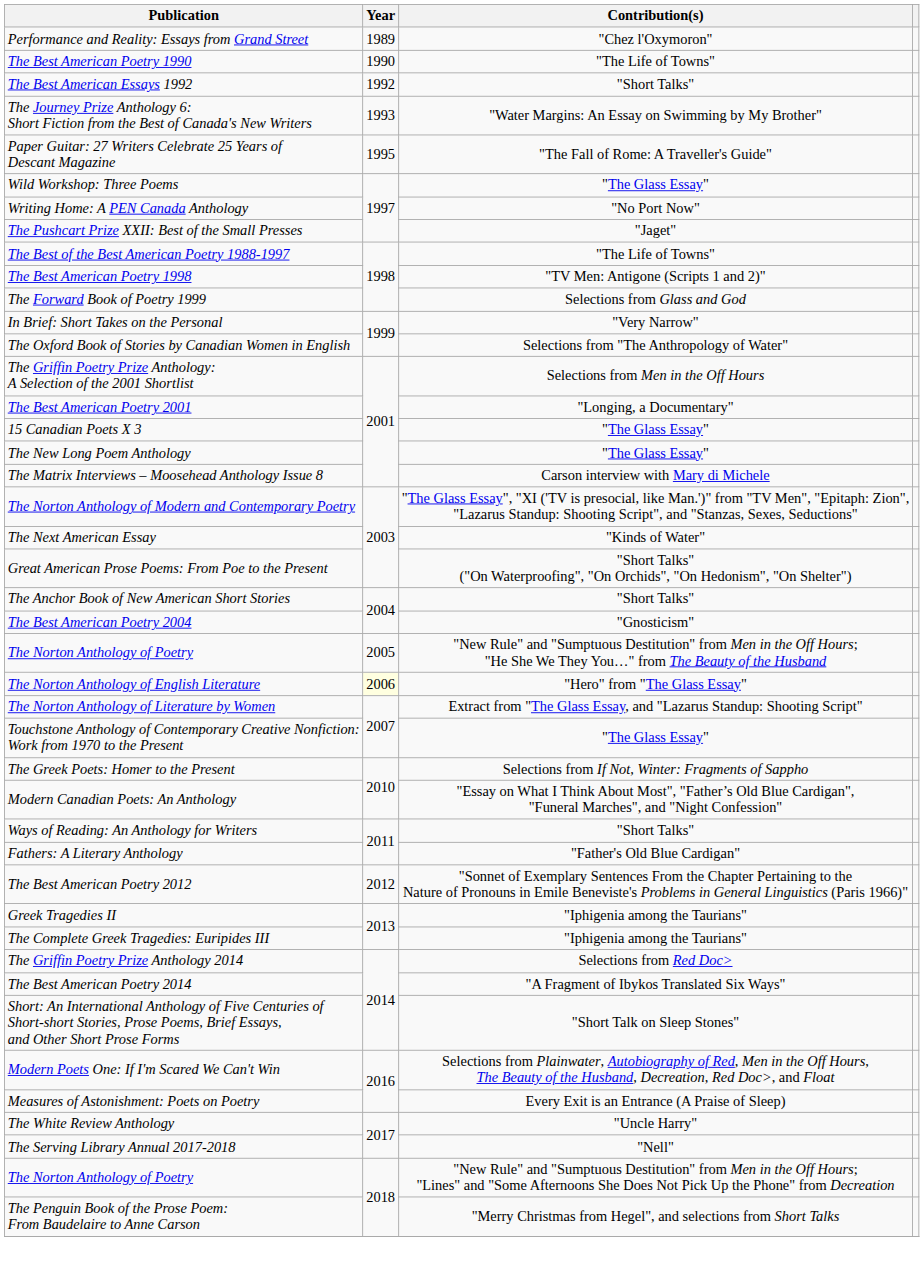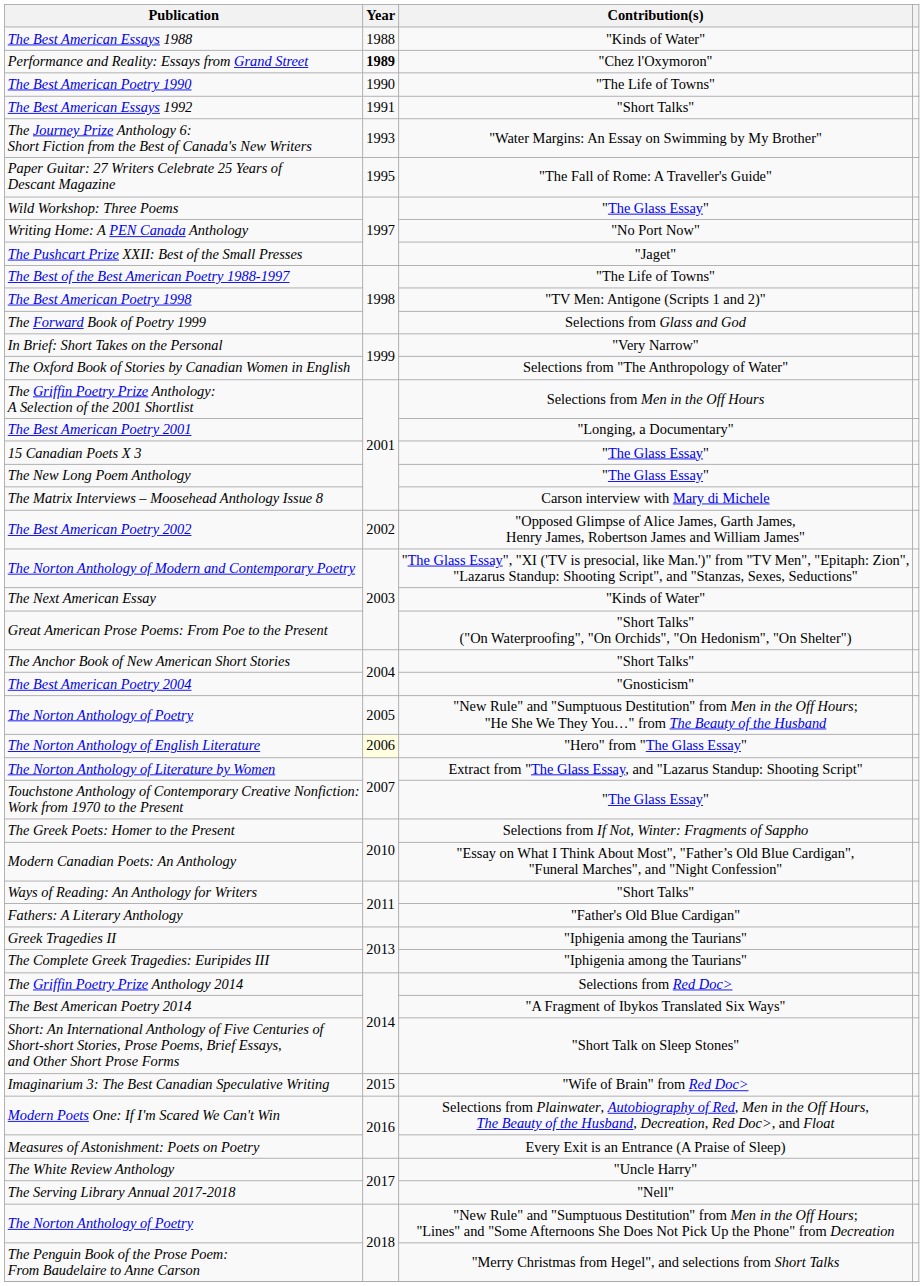+ row: The Best American Essays 1988 | 1988 | "Kinds of Water"
Performance and Reality: Essays from Grand Street | Year: normal -> bold
The Best American Essays 1992 | Year: 1992 -> 1991
+ row: The Best American Poetry 2002 | 2002 | "Opposed Glimpse of Alice James, Garth James, Henry James, Robertson James and William James"
- row: The Best American Poetry 2012 | 2012 | "Sonnet of Exemplary Sentences From the Chapter Pertaining to the Nature of Pronouns in Emile Beneviste's Problems in General Linguistics (Paris 1966)"
+ row: Imaginarium 3: The Best Canadian Speculative Writing | 2015 | "Wife of Brain" from Red Doc>
